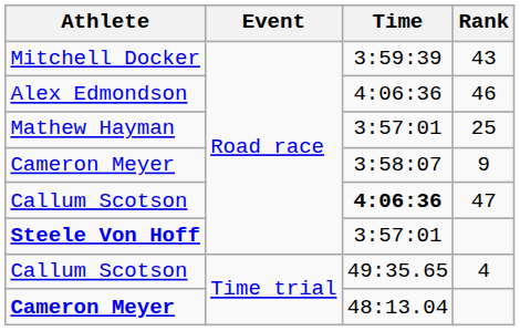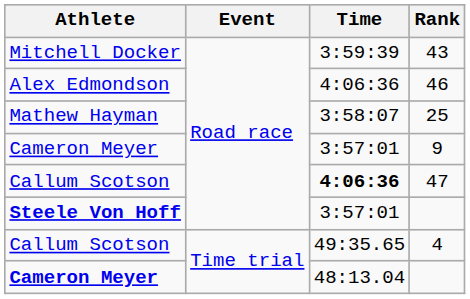25 | Time: 3:57:01 -> 3:58:07
9 | Time: 3:58:07 -> 3:57:01
